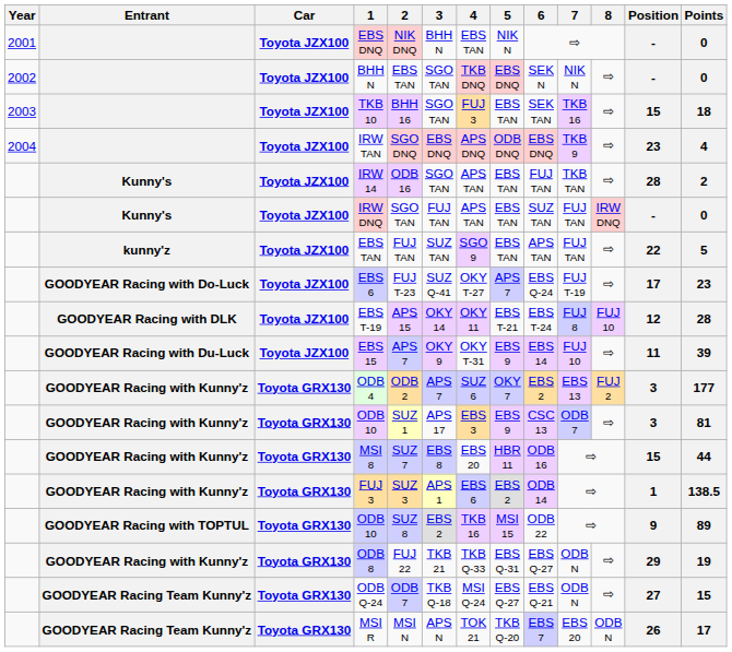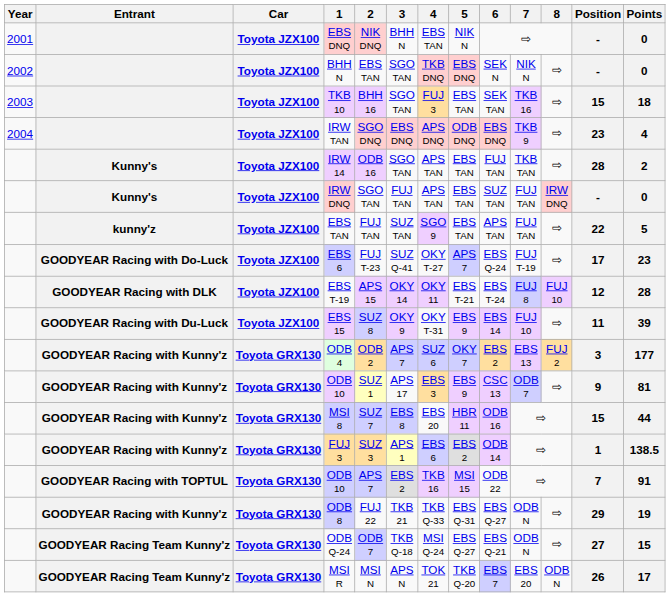EBS 15 | 2: APS 7 -> SUZ 8
GOODYEAR Racing with Kunny'z / ODB 10 | Position: 3 -> 9
GOODYEAR Racing with TOPTUL / ODB 10 | 2: SUZ 8 -> APS 7
GOODYEAR Racing with TOPTUL / ODB 10 | Position: 9 -> 7
GOODYEAR Racing with TOPTUL / ODB 10 | Points: 89 -> 91
